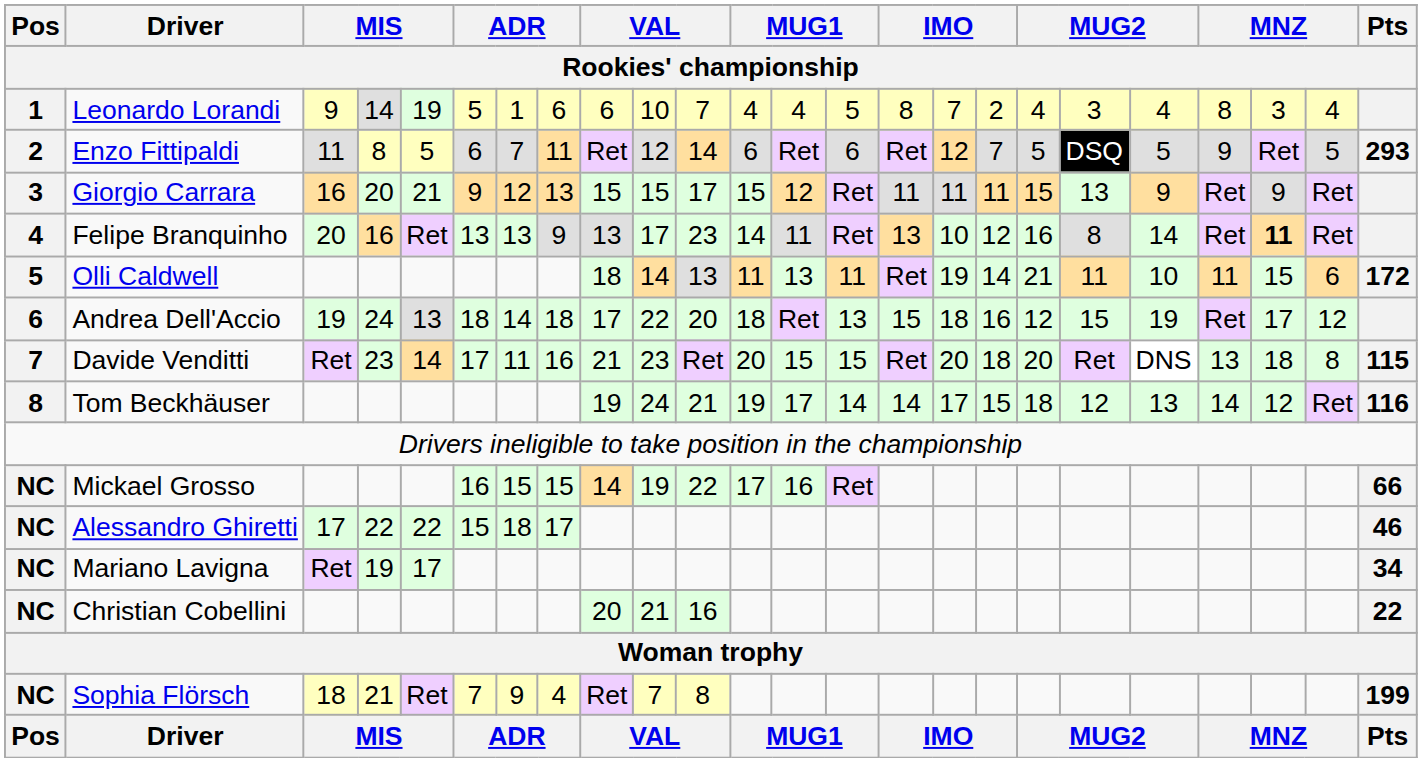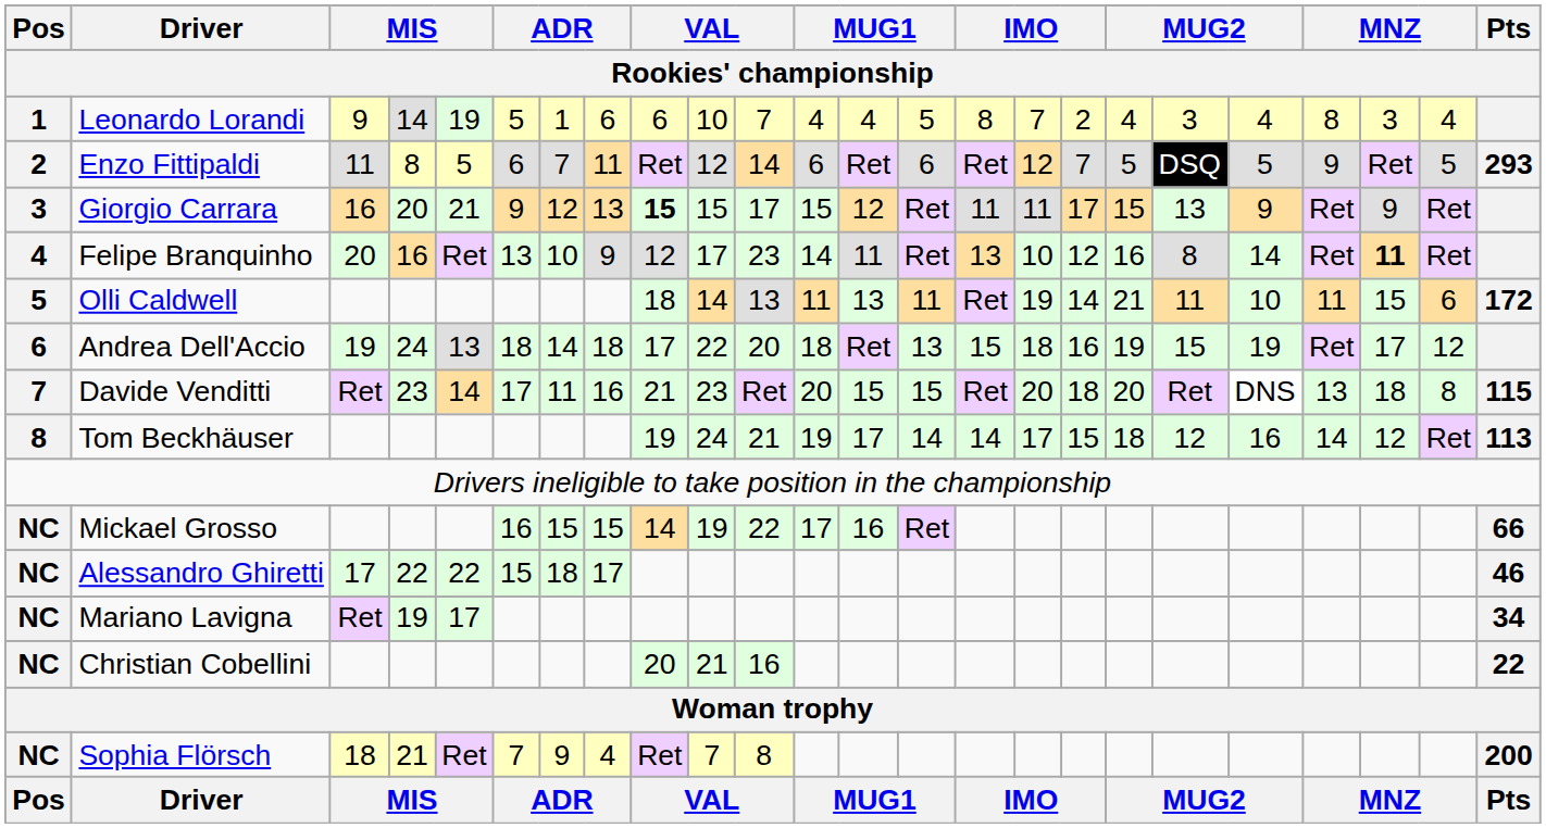Giorgio Carrara | column 9: normal -> bold
Giorgio Carrara | column 17: 11 -> 17
Felipe Branquinho | column 7: 13 -> 10
Felipe Branquinho | column 9: 13 -> 12
Andrea Dell'Accio | column 18: 12 -> 19
Tom Beckhäuser | column 20: 13 -> 16
Tom Beckhäuser | Pts: 116 -> 113
Sophia Flörsch | Pts: 199 -> 200
